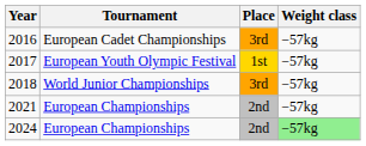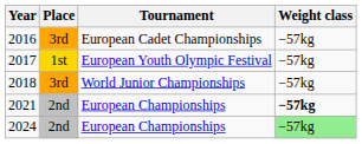columns swapped: Tournament <-> Place
2021 | Weight class: normal -> bold
